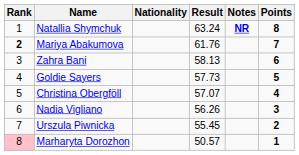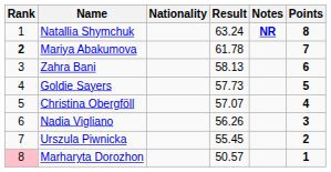Mariya Abakumova | Result: 61.76 -> 61.78
